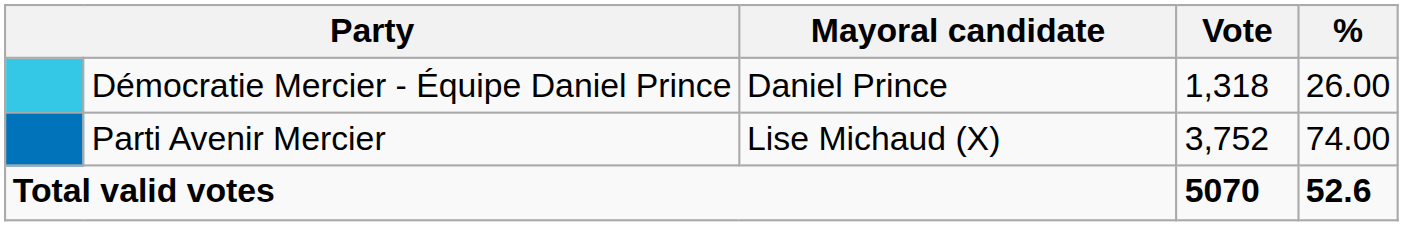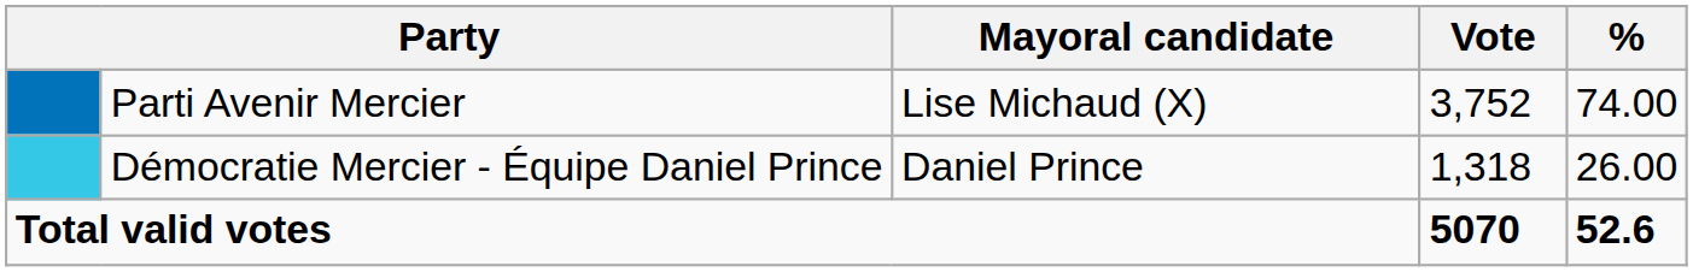rows swapped: Parti Avenir Mercier <-> Démocratie Mercier - Équipe Daniel Prince
